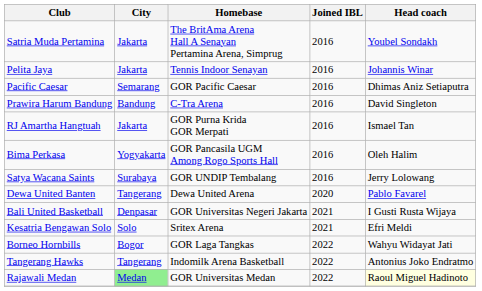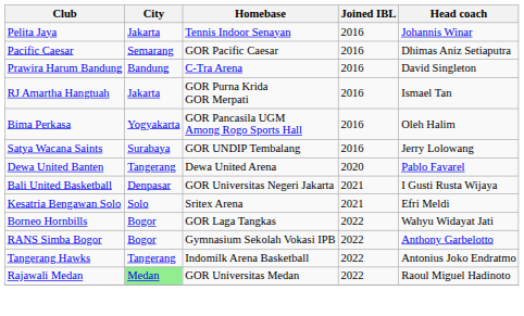- row: Satria Muda Pertamina | Jakarta | The BritAma Arena Hall A Senayan Pertamina Arena, Simprug | 2016 | Youbel Sondakh
+ row: RANS Simba Bogor | Bogor | Gymnasium Sekolah Vokasi IPB | 2022 | Anthony Garbelotto
Rajawali Medan | Head coach: lightyellow background -> no background
